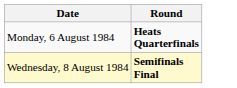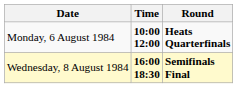+ column: Time | 10:00 12:00 | 16:00 18:30
